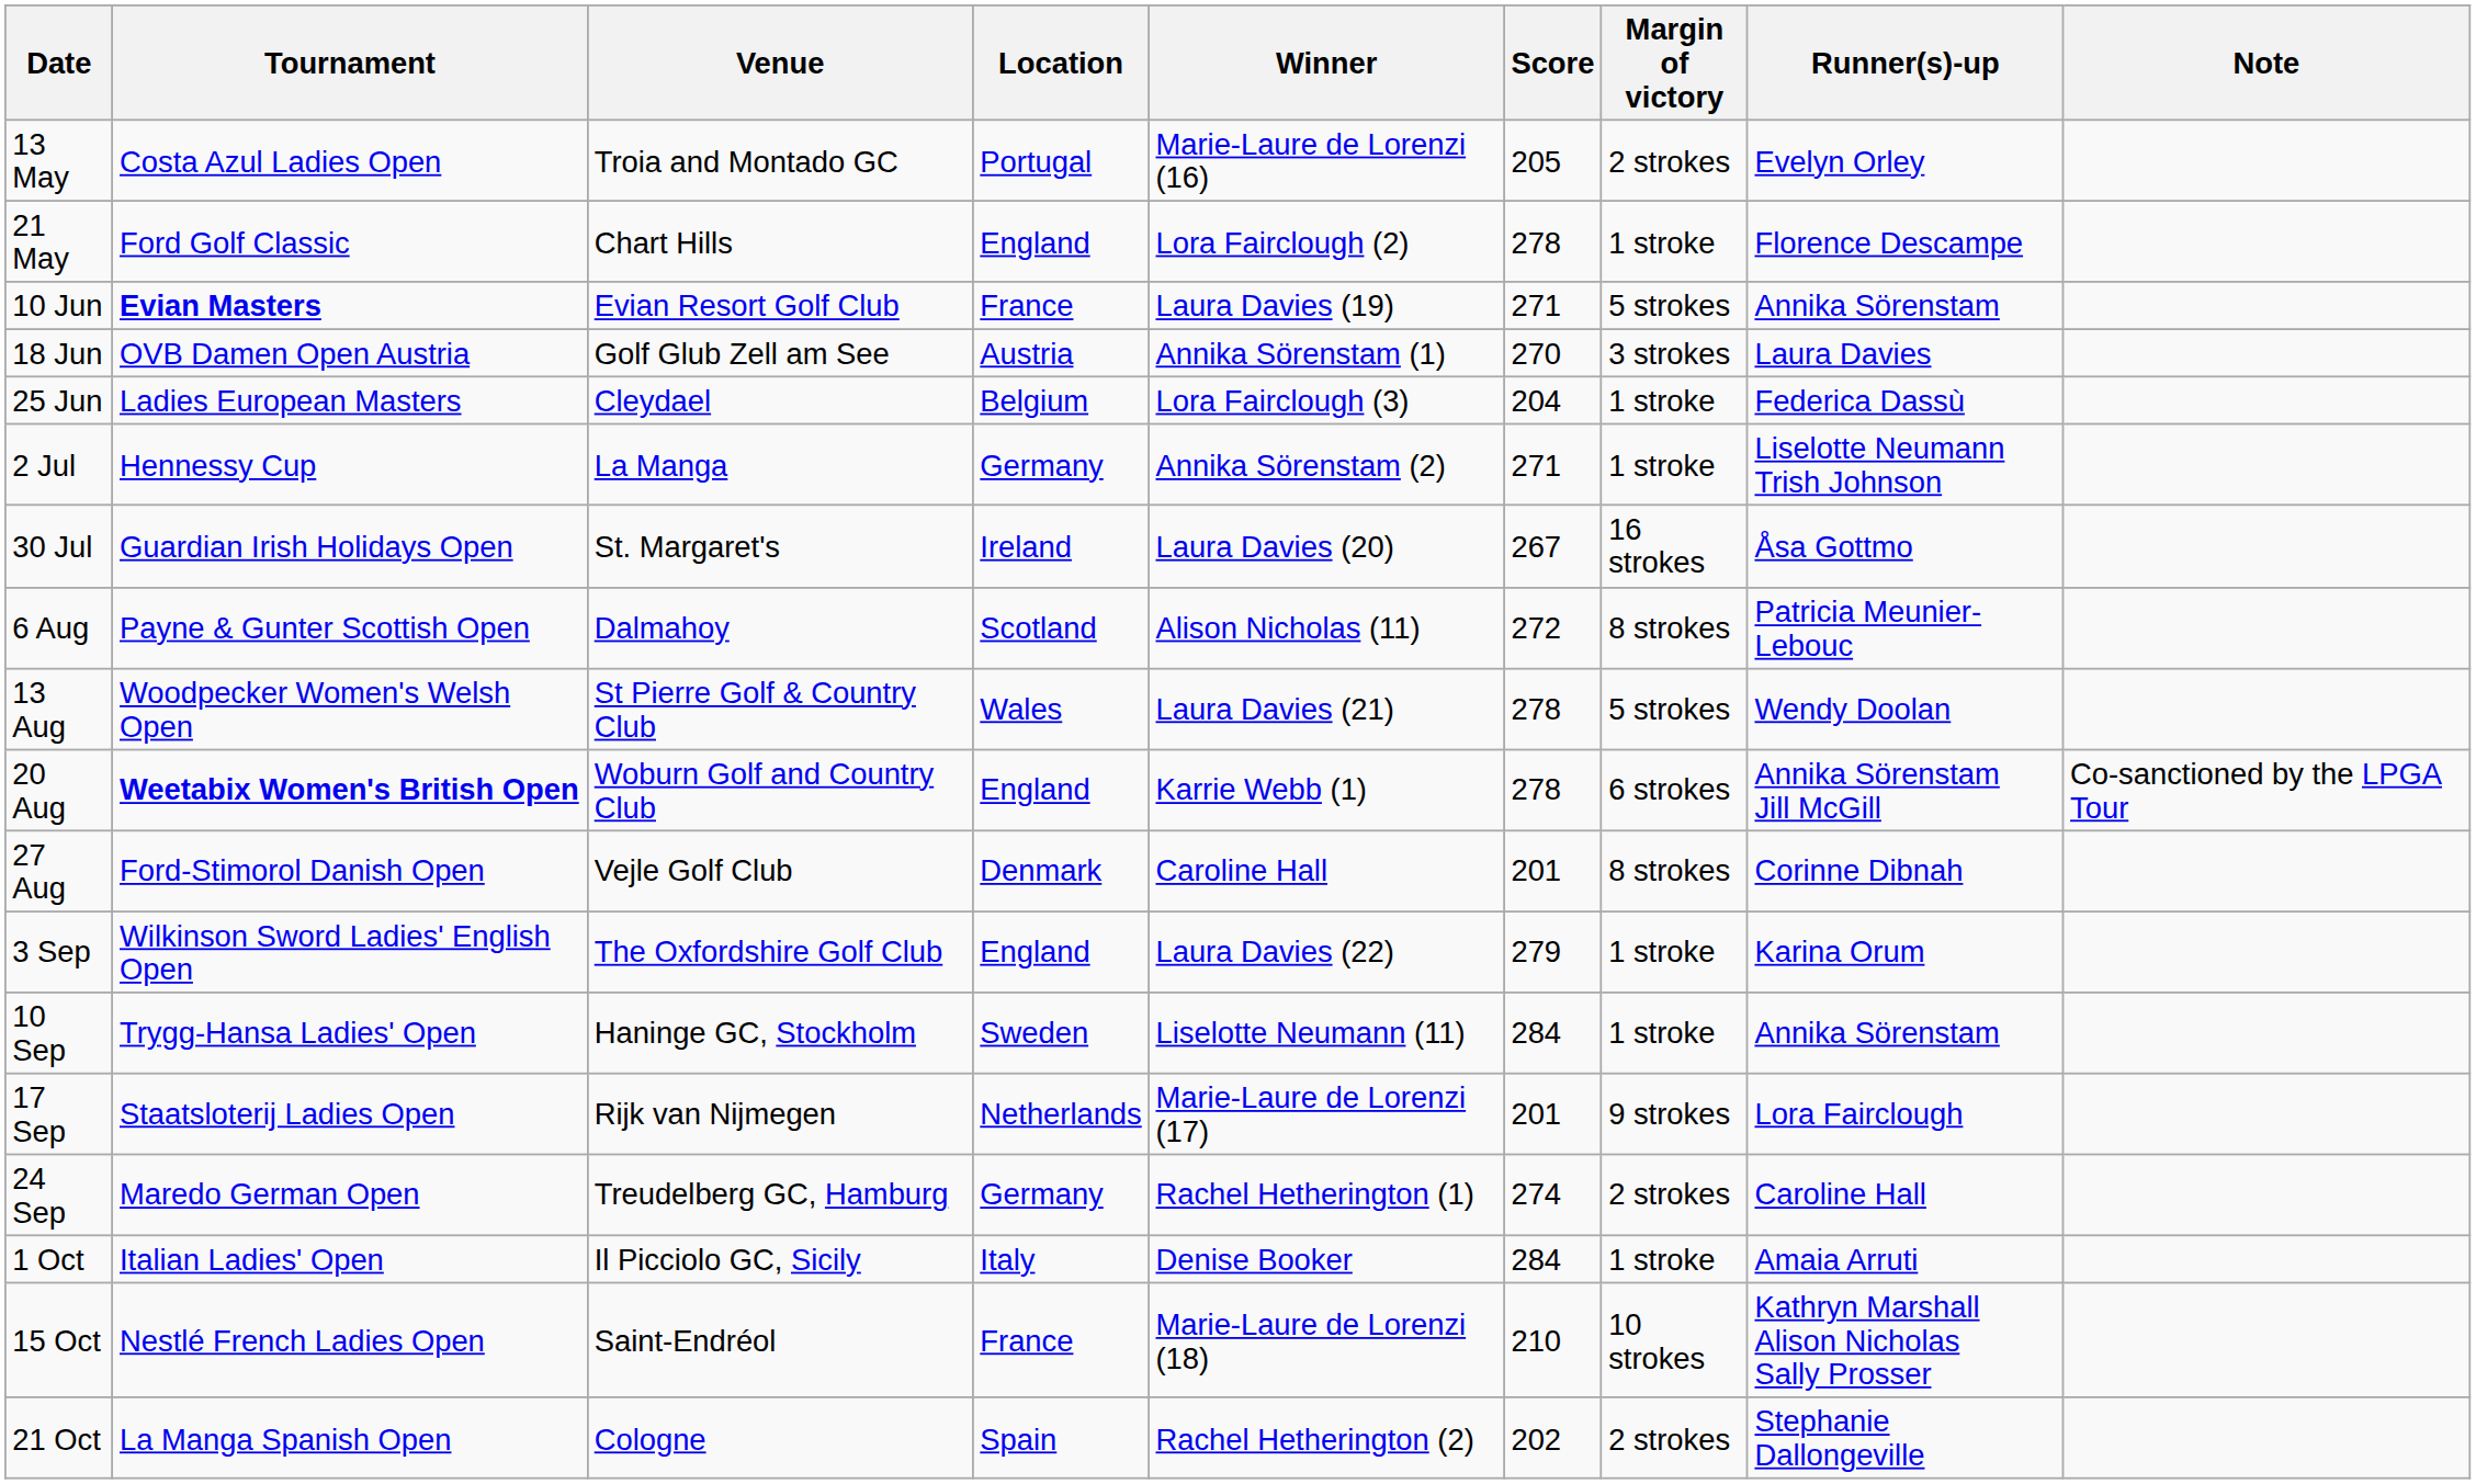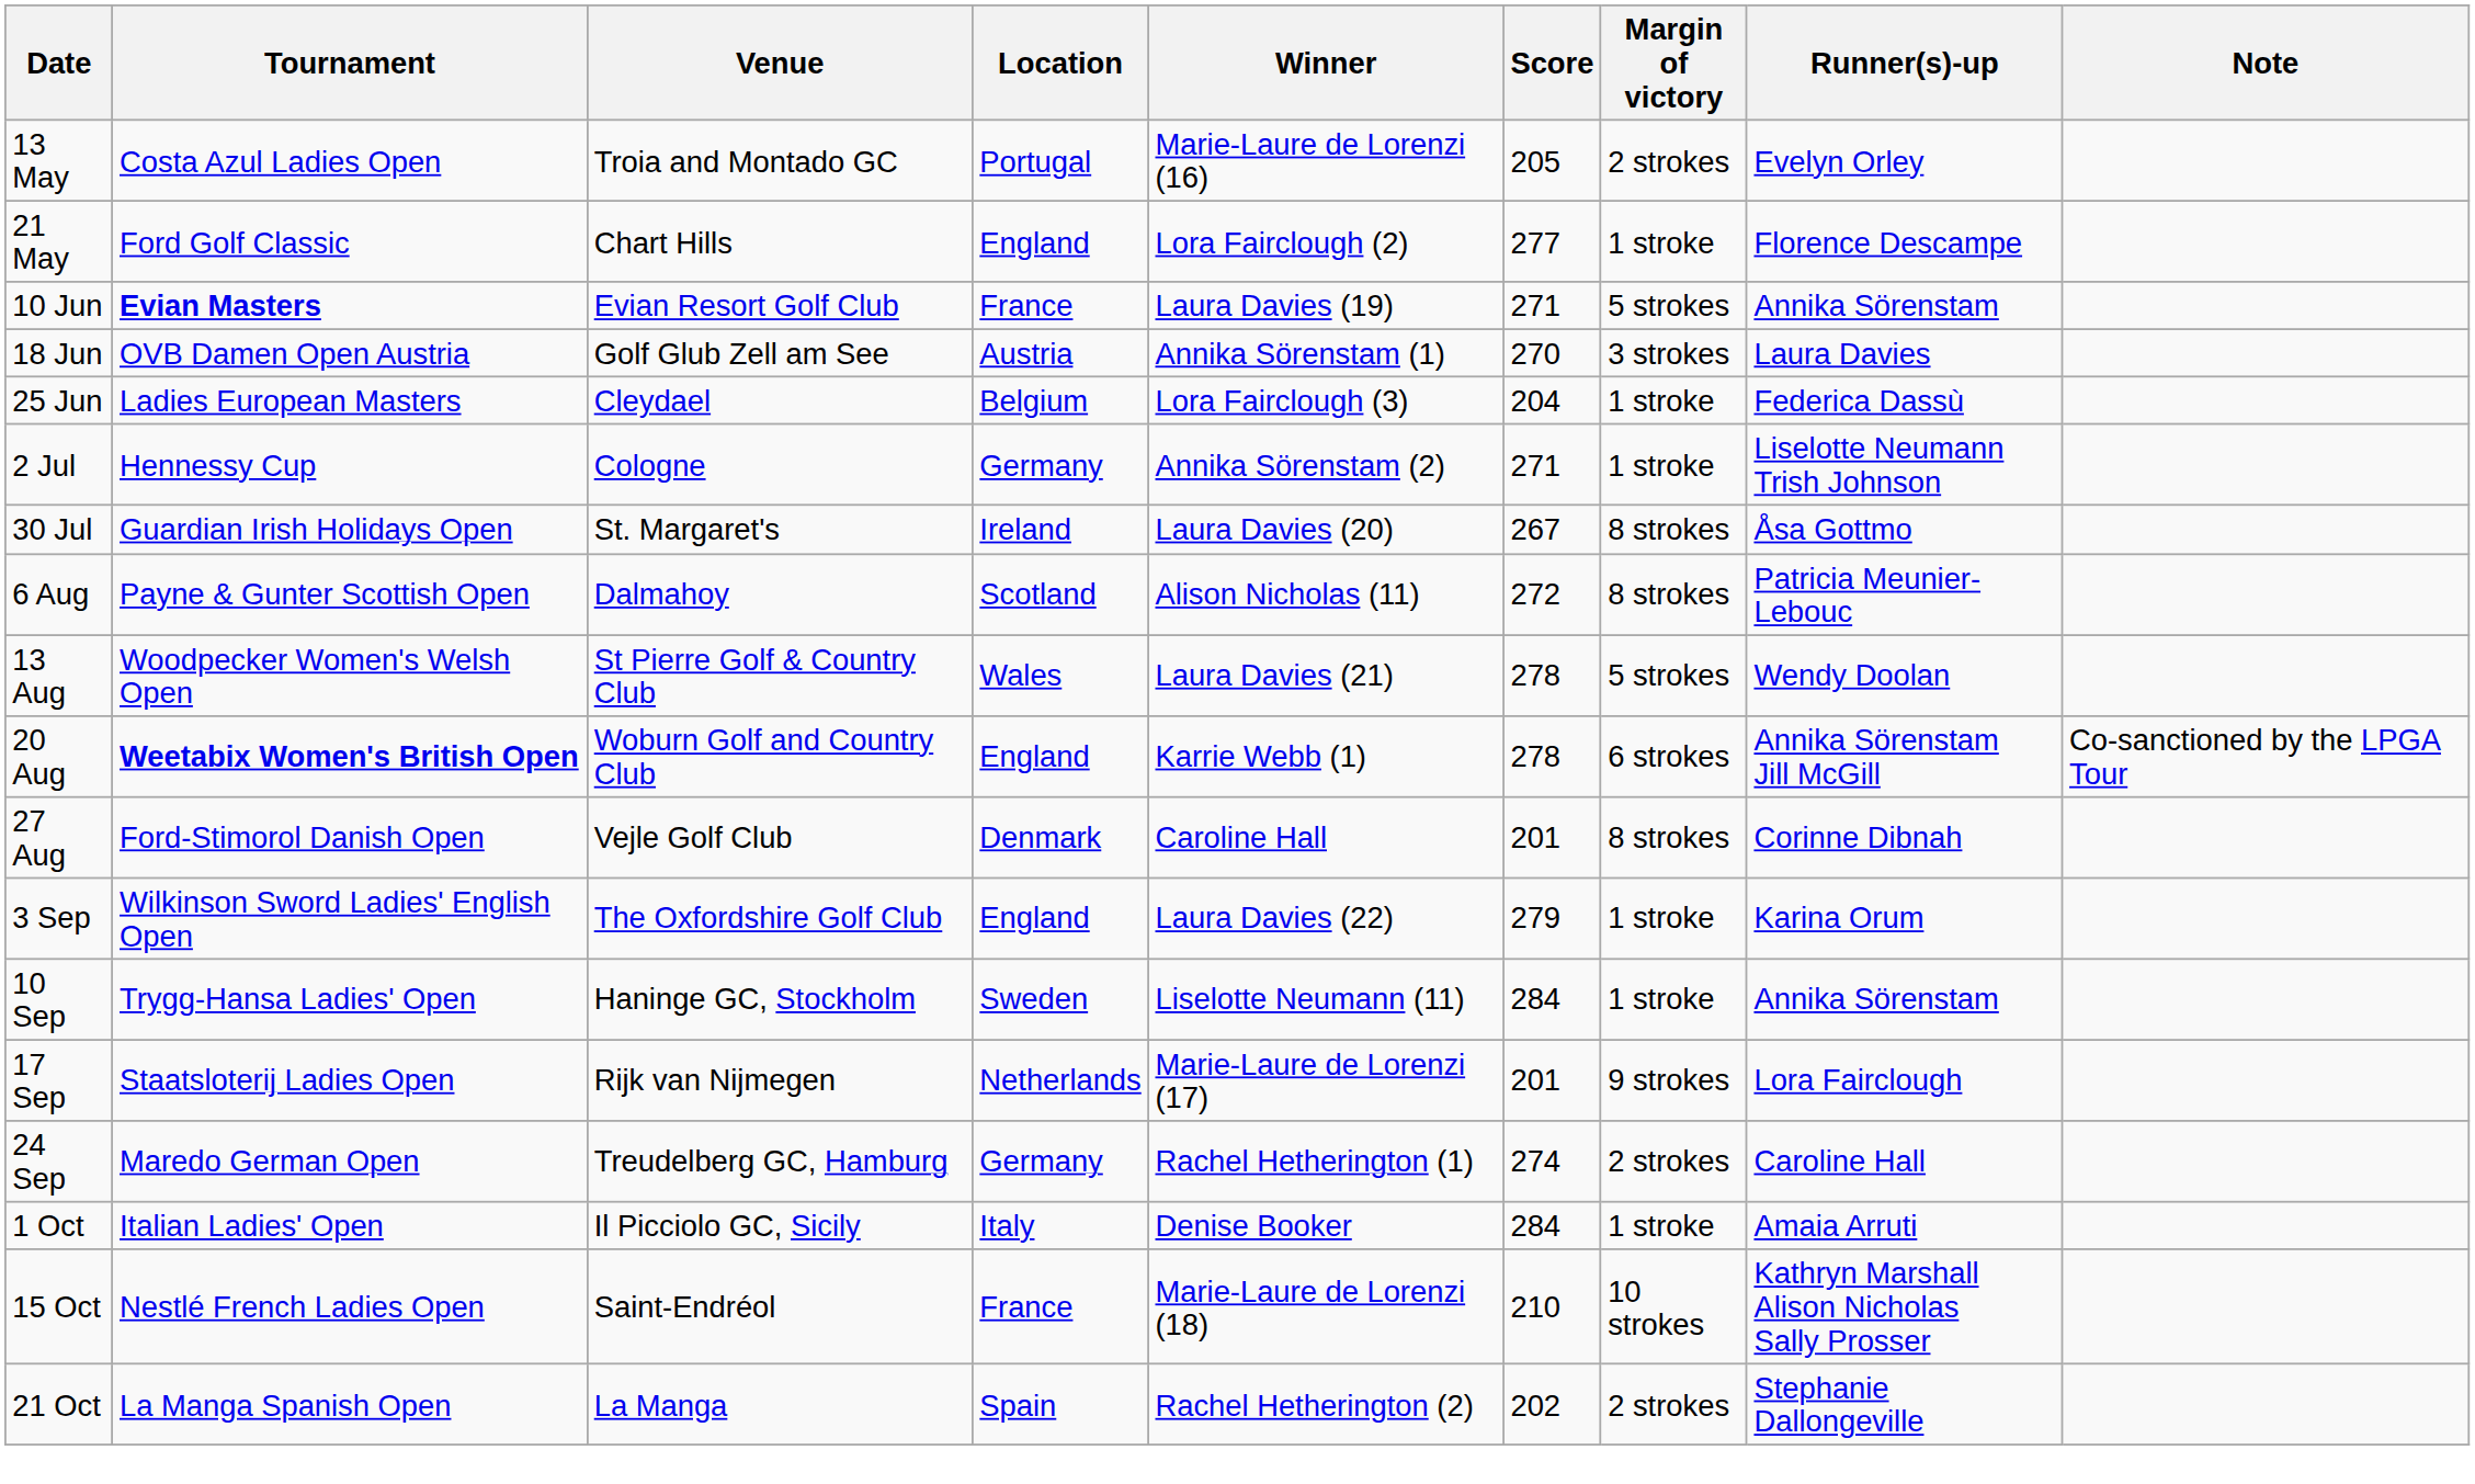21 May | Score: 278 -> 277
2 Jul | Venue: La Manga -> Cologne
30 Jul | Margin of victory: 16 strokes -> 8 strokes
21 Oct | Venue: Cologne -> La Manga
